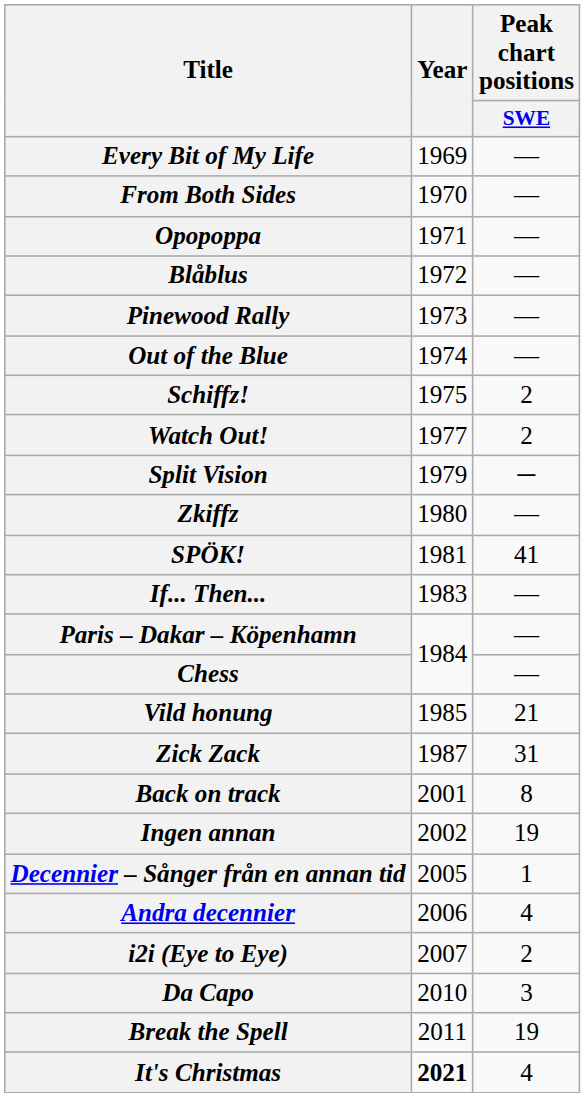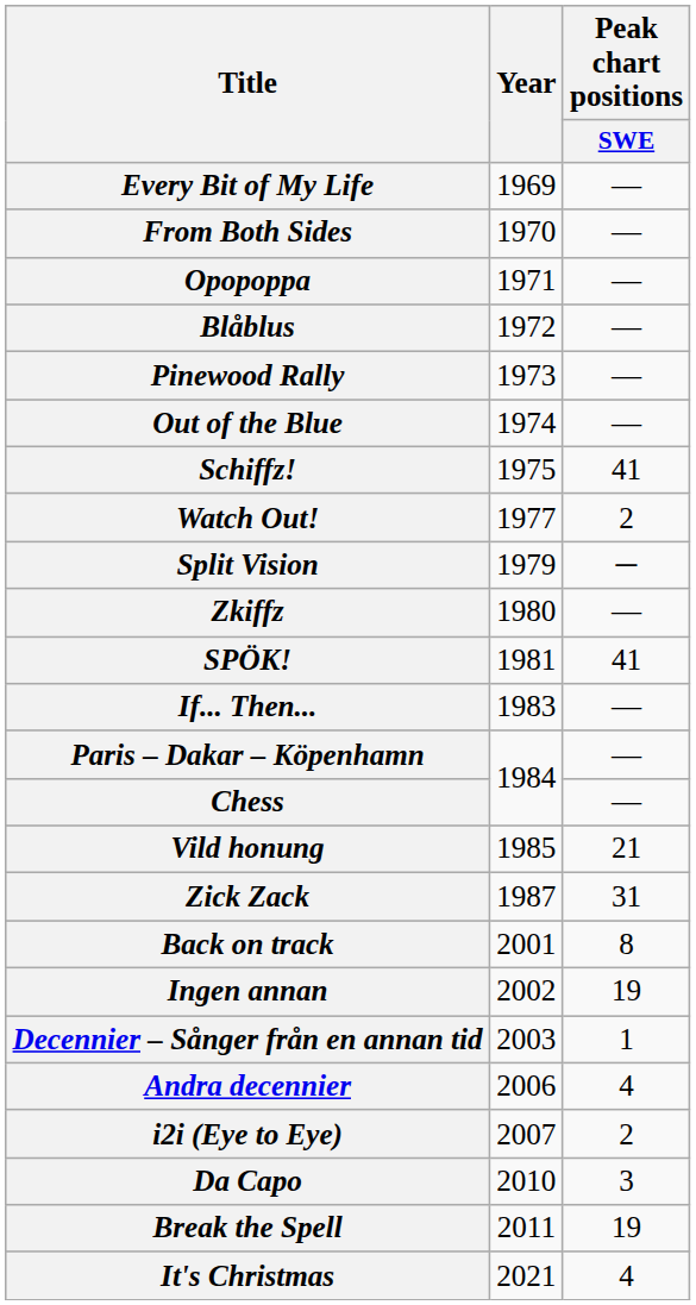Schiffz! | Peak chart positions / SWE: 2 -> 41
Decennier – Sånger från en annan tid | Year: 2005 -> 2003
It's Christmas | Year: bold -> normal
